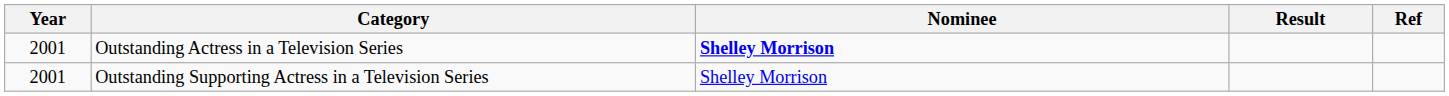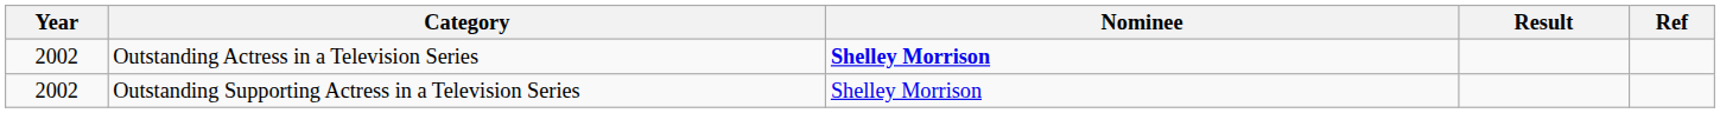Outstanding Actress in a Television Series | Year: 2001 -> 2002
Outstanding Supporting Actress in a Television Series | Year: 2001 -> 2002
